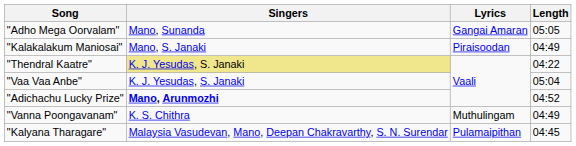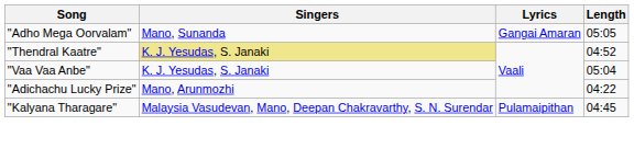- row: "Kalakalakum Maniosai" | Mano, S. Janaki | Piraisoodan | 04:49
"Thendral Kaatre" | Length: 04:22 -> 04:52
"Adichachu Lucky Prize" | Singers: bold -> normal
"Adichachu Lucky Prize" | Length: 04:52 -> 04:22
- row: "Vanna Poongavanam" | K. S. Chithra | Muthulingam | 04:49
